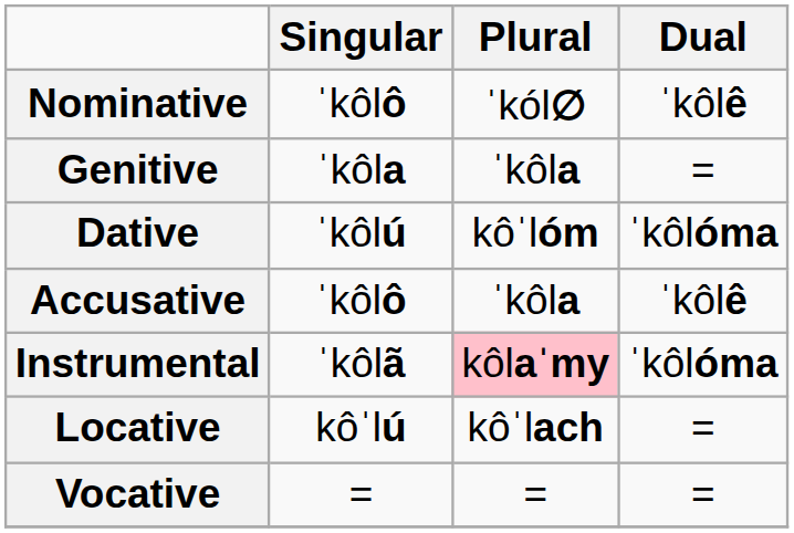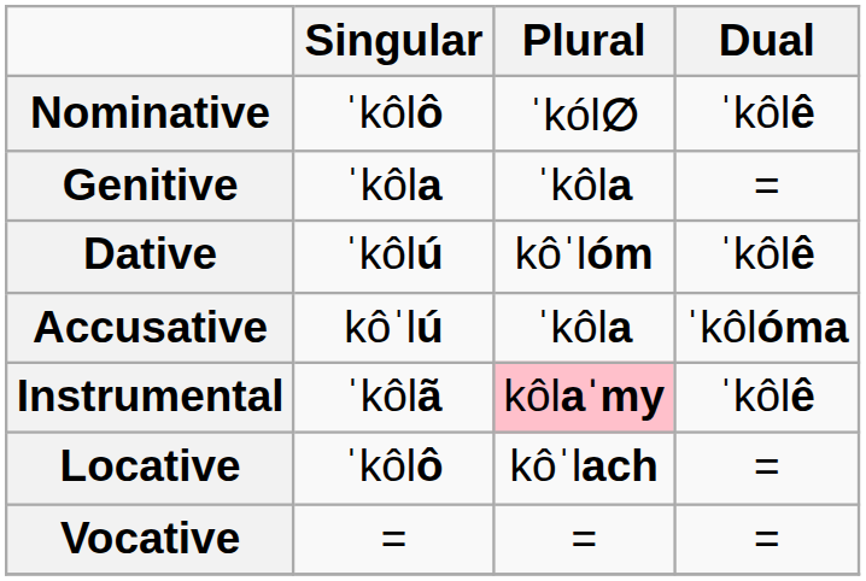Dative | Dual: ˈkôlóma -> ˈkôlê
Accusative | Singular: ˈkôlô -> kôˈlú
Accusative | Dual: ˈkôlê -> ˈkôlóma
Instrumental | Dual: ˈkôlóma -> ˈkôlê
Locative | Singular: kôˈlú -> ˈkôlô
